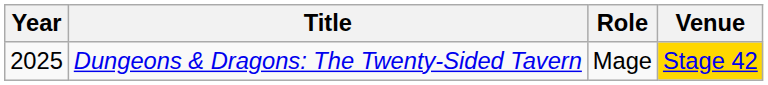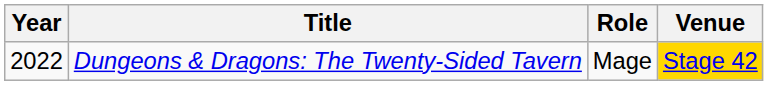Dungeons & Dragons: The Twenty-Sided Tavern | Year: 2025 -> 2022
